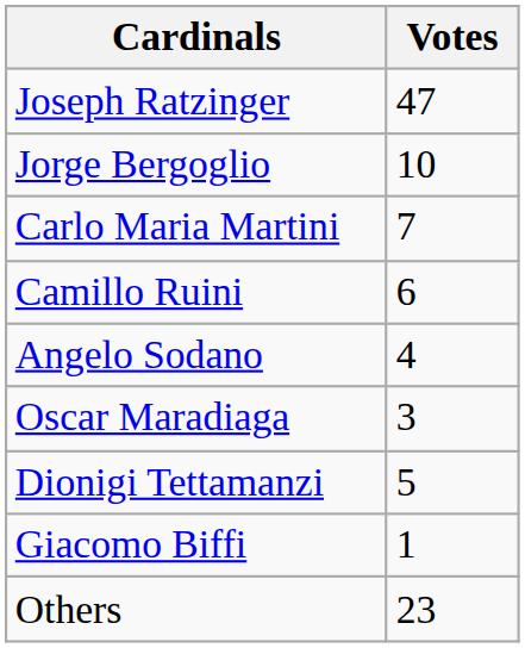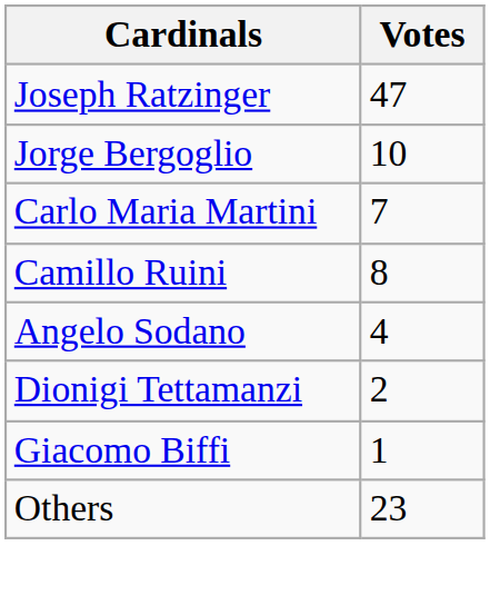Camillo Ruini | Votes: 6 -> 8
- row: Oscar Maradiaga | 3
Dionigi Tettamanzi | Votes: 5 -> 2
